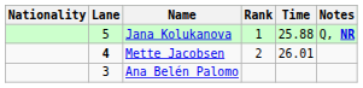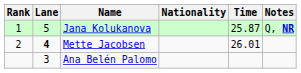columns swapped: Rank <-> Nationality
Jana Kolukanova | Time: 25.88 -> 25.87
